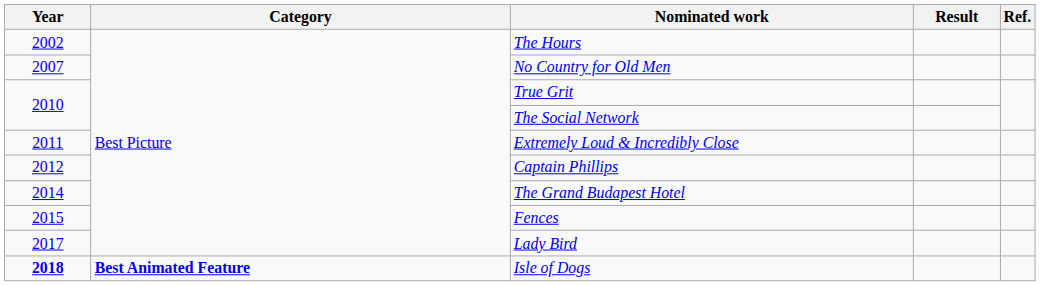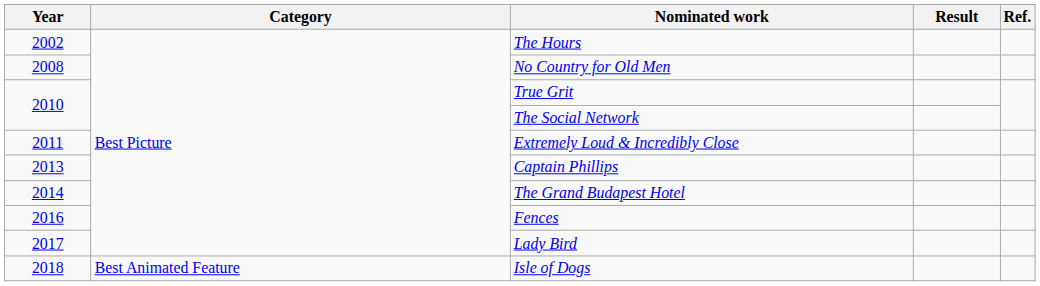No Country for Old Men | Year: 2007 -> 2008
Captain Phillips | Year: 2012 -> 2013
Fences | Year: 2015 -> 2016
Isle of Dogs | Year: bold -> normal
Isle of Dogs | Category: bold -> normal
